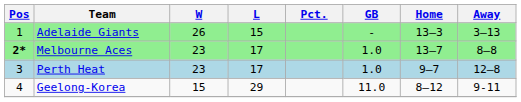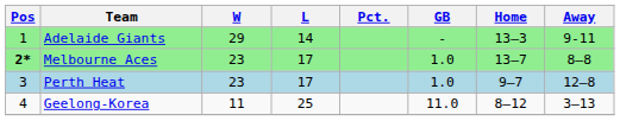Adelaide Giants | W: 26 -> 29
Adelaide Giants | L: 15 -> 14
Adelaide Giants | Away: 3–13 -> 9-11
Geelong-Korea | W: 15 -> 11
Geelong-Korea | L: 29 -> 25
Geelong-Korea | Away: 9-11 -> 3–13
